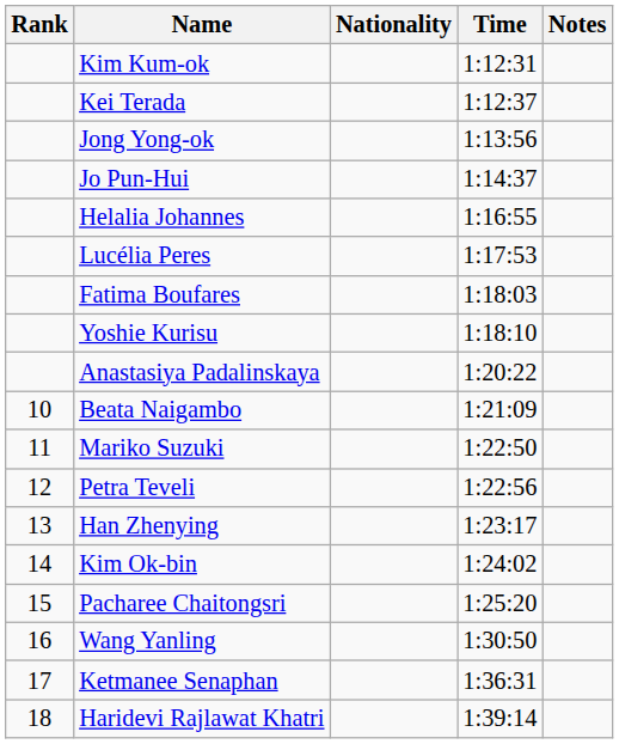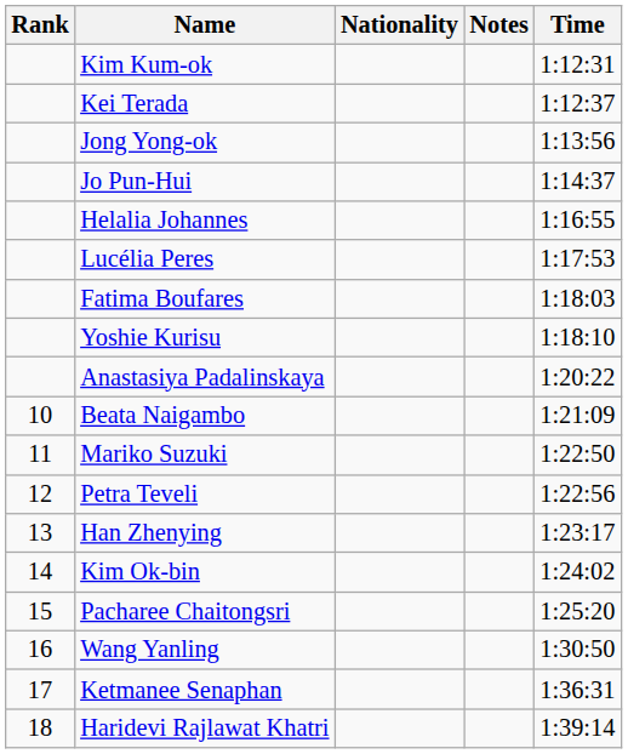columns swapped: Time <-> Notes
